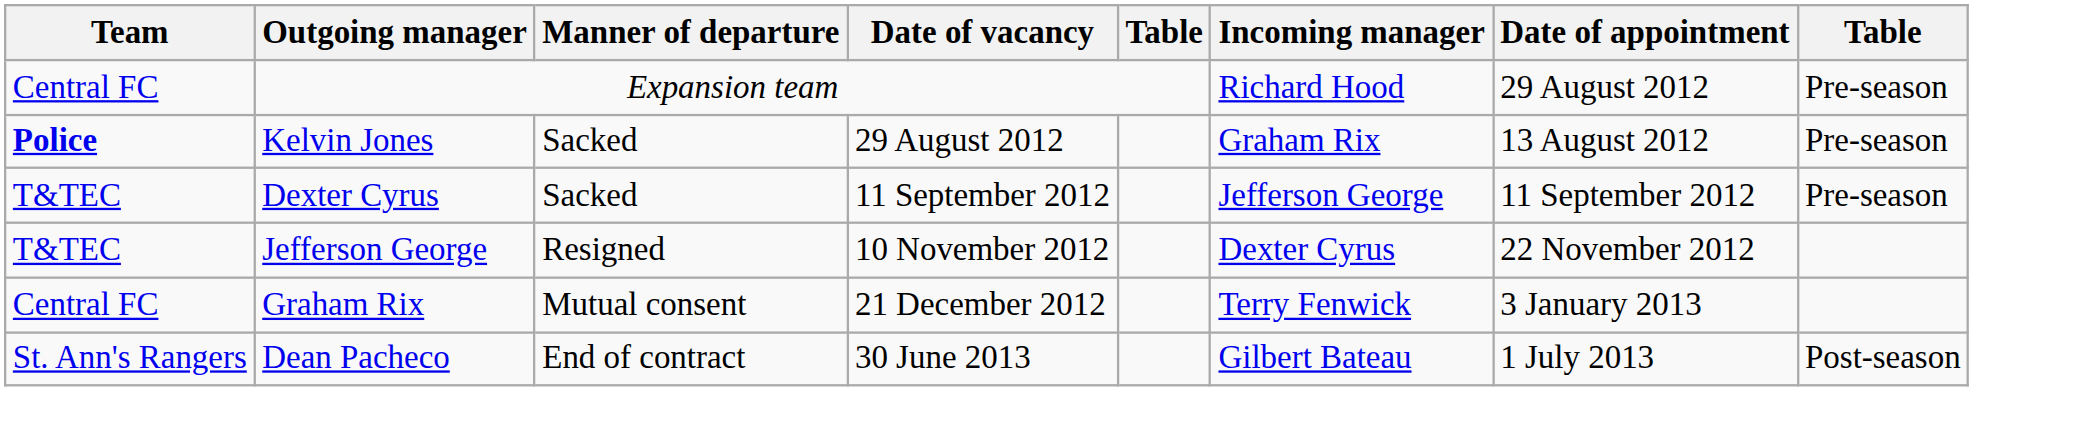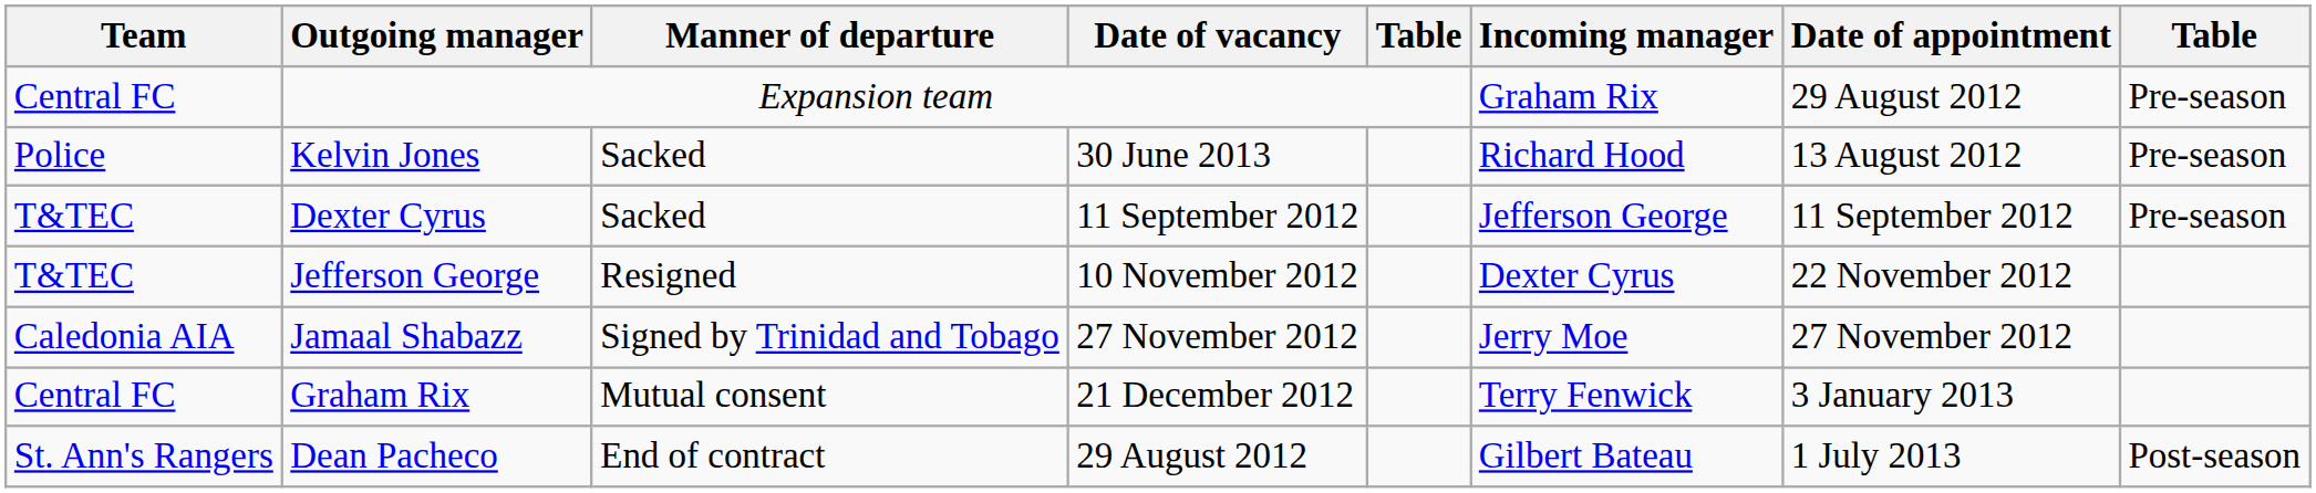Expansion team | Incoming manager: Richard Hood -> Graham Rix
Kelvin Jones | Team: bold -> normal
Kelvin Jones | Date of vacancy: 29 August 2012 -> 30 June 2013
Kelvin Jones | Incoming manager: Graham Rix -> Richard Hood
+ row: Caledonia AIA | Jamaal Shabazz | Signed by Trinidad and Tobago | 27 November 2012 | Jerry Moe | 27 November 2012
Dean Pacheco | Date of vacancy: 30 June 2013 -> 29 August 2012
